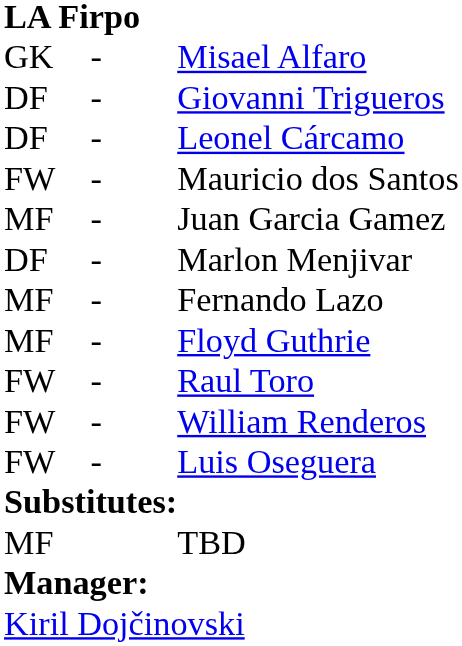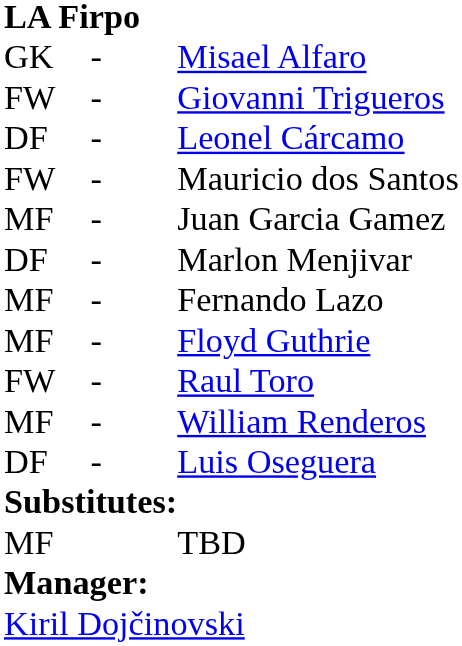Giovanni Trigueros | column 1: DF -> FW
William Renderos | column 1: FW -> MF
Luis Oseguera | column 1: FW -> DF
